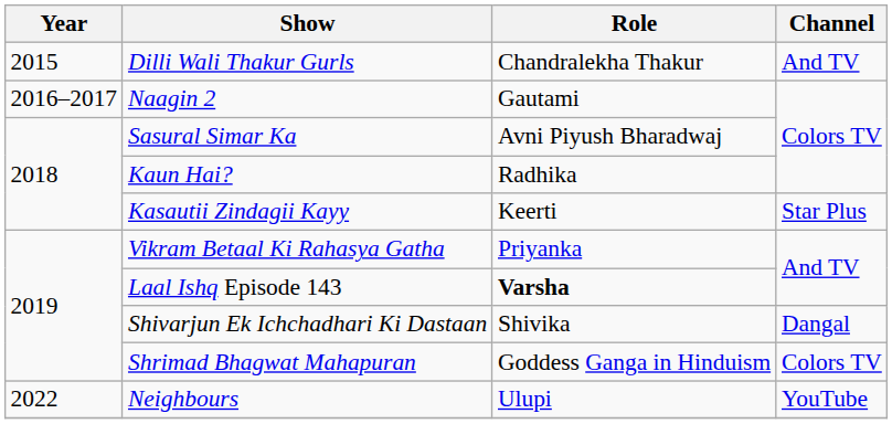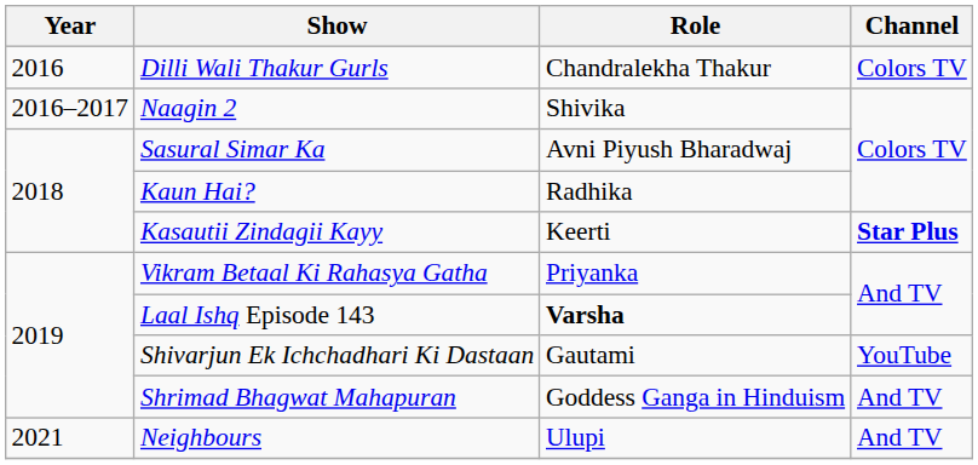Dilli Wali Thakur Gurls | Year: 2015 -> 2016
Dilli Wali Thakur Gurls | Channel: And TV -> Colors TV
Naagin 2 | Role: Gautami -> Shivika
Kasautii Zindagii Kayy | Channel: normal -> bold
Shivarjun Ek Ichchadhari Ki Dastaan | Role: Shivika -> Gautami
Shivarjun Ek Ichchadhari Ki Dastaan | Channel: Dangal -> YouTube
Shrimad Bhagwat Mahapuran | Channel: Colors TV -> And TV
Neighbours | Year: 2022 -> 2021
Neighbours | Channel: YouTube -> And TV
